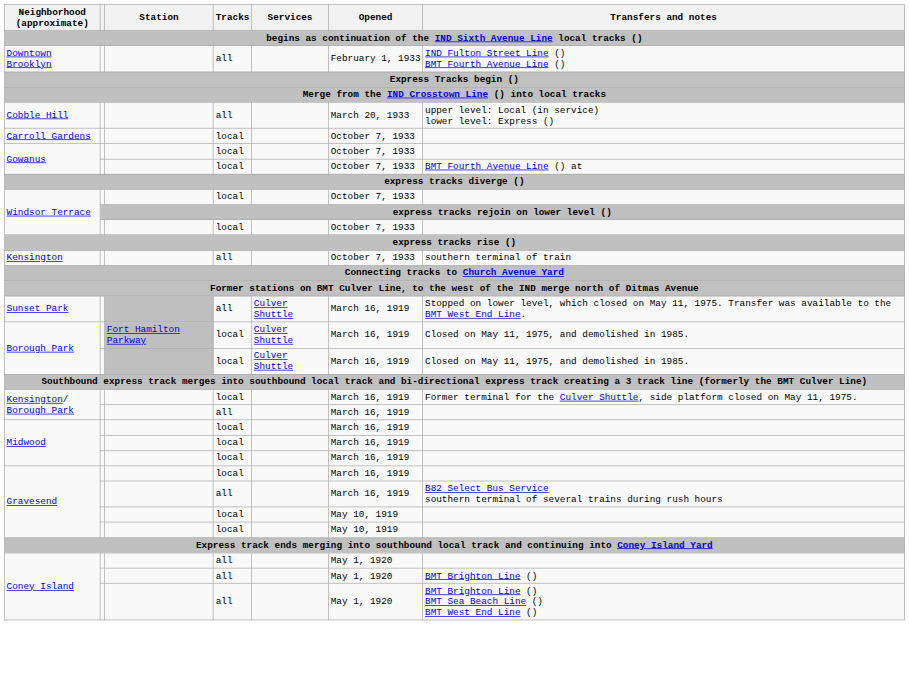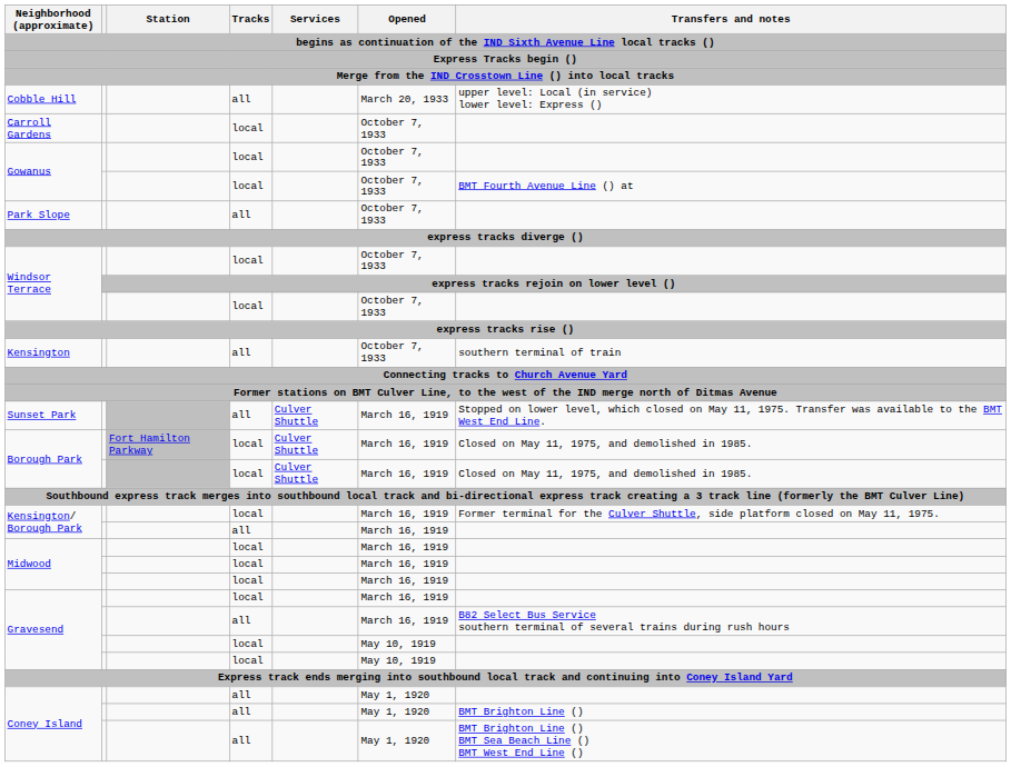- row: Downtown Brooklyn | all | February 1, 1933 | IND Fulton Street Line () BMT Fourth Avenue Line ()
+ row: Park Slope | all | October 7, 1933
